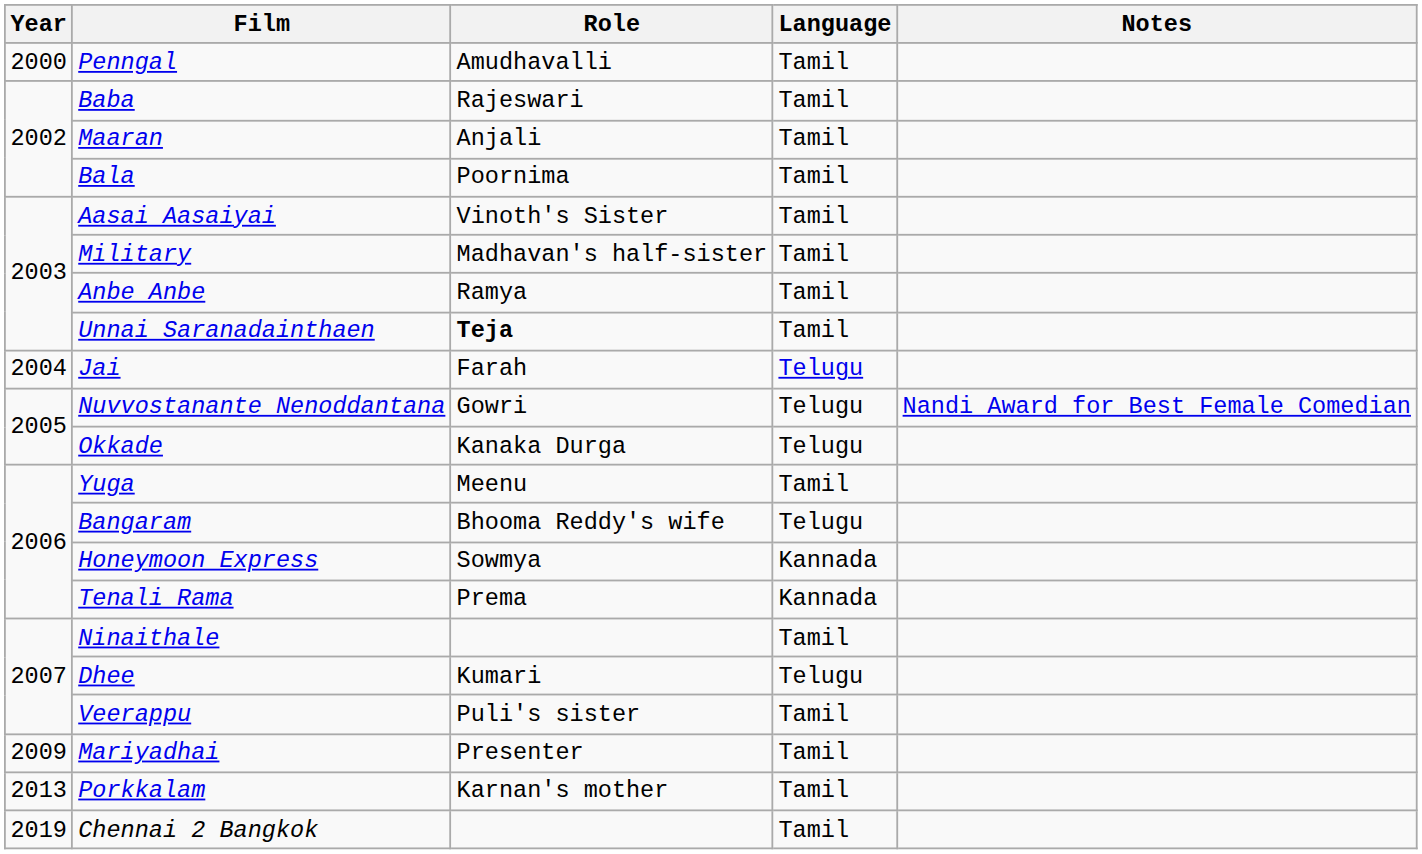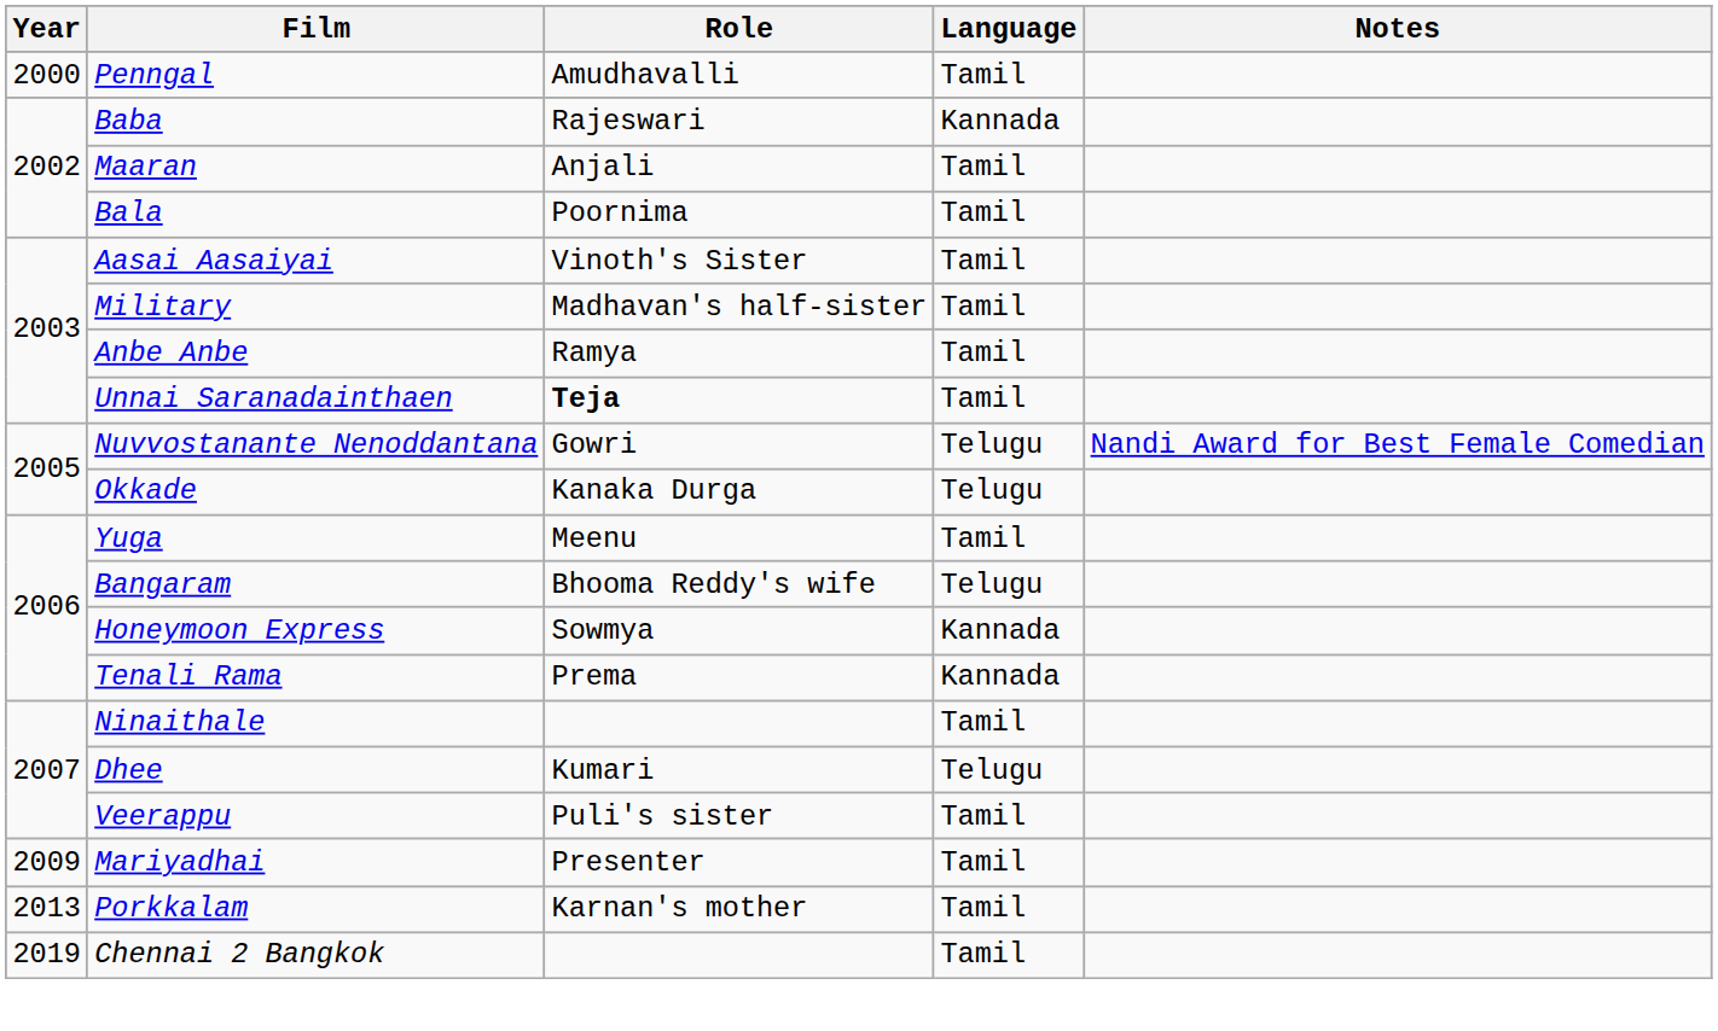Baba | Language: Tamil -> Kannada
- row: 2004 | Jai | Farah | Telugu
